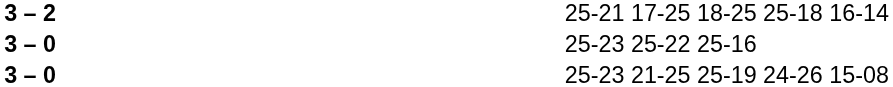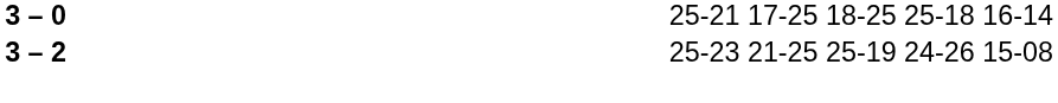25-21 17-25 18-25 25-18 16-14 | column 2: 3 – 2 -> 3 – 0
- row: 3 – 0 | 25-23 25-22 25-16
25-23 21-25 25-19 24-26 15-08 | column 2: 3 – 0 -> 3 – 2
